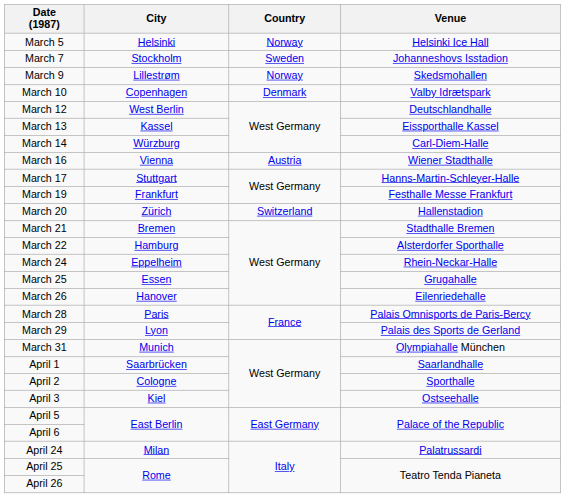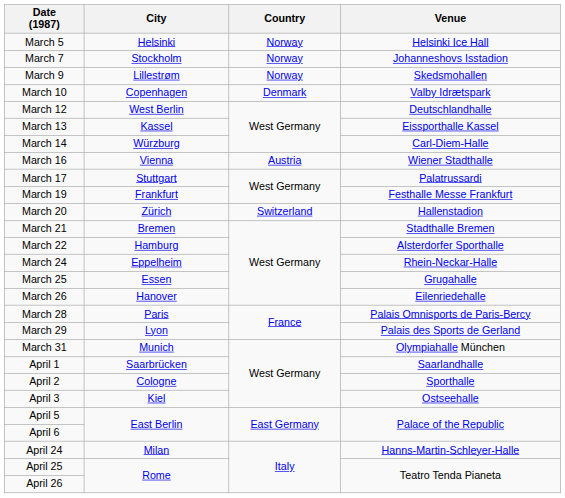March 7 | Country: Sweden -> Norway
March 17 | Venue: Hanns-Martin-Schleyer-Halle -> Palatrussardi
April 24 | Venue: Palatrussardi -> Hanns-Martin-Schleyer-Halle
